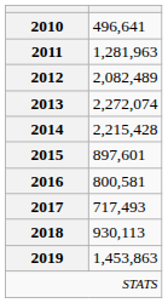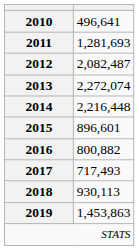2011 | column 2: 1,281,963 -> 1,281,693
2012 | column 2: 2,082,489 -> 2,082,487
2014 | column 2: 2,215,428 -> 2,216,448
2015 | column 2: 897,601 -> 896,601
2016 | column 2: 800,581 -> 800,882
